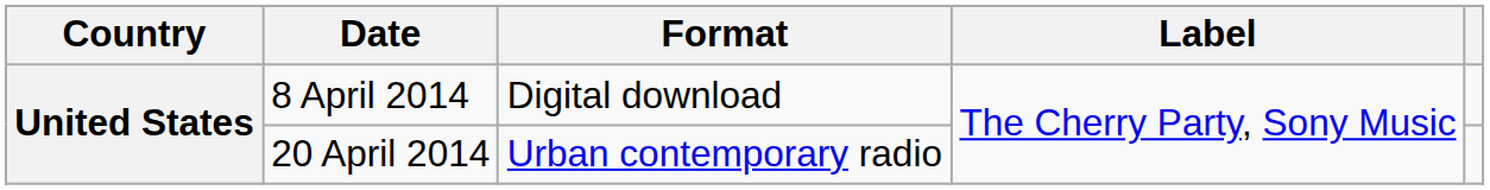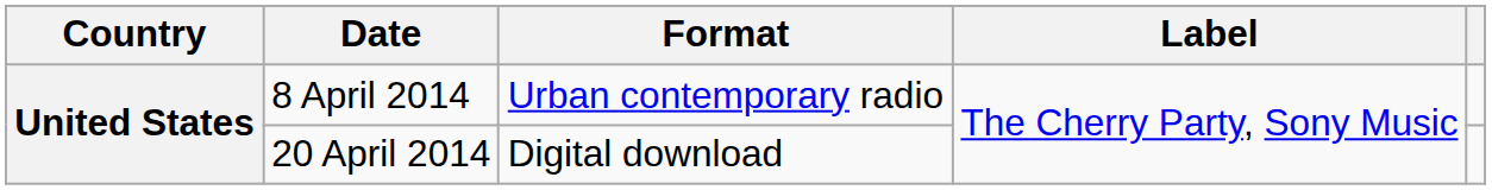8 April 2014 | Format: Digital download -> Urban contemporary radio
20 April 2014 | Format: Urban contemporary radio -> Digital download
